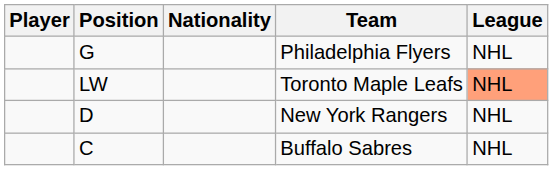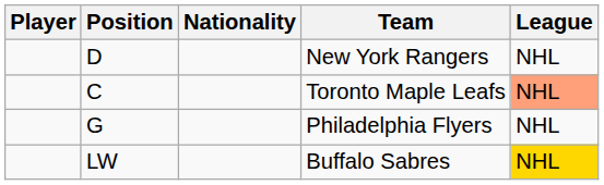rows swapped: Philadelphia Flyers <-> New York Rangers
Toronto Maple Leafs | Position: LW -> C
Buffalo Sabres | Position: C -> LW
Buffalo Sabres | League: no background -> gold background
